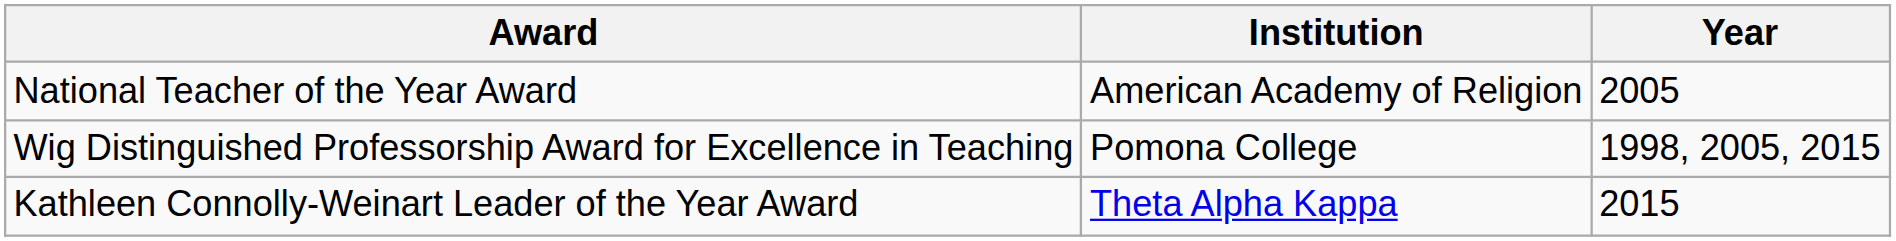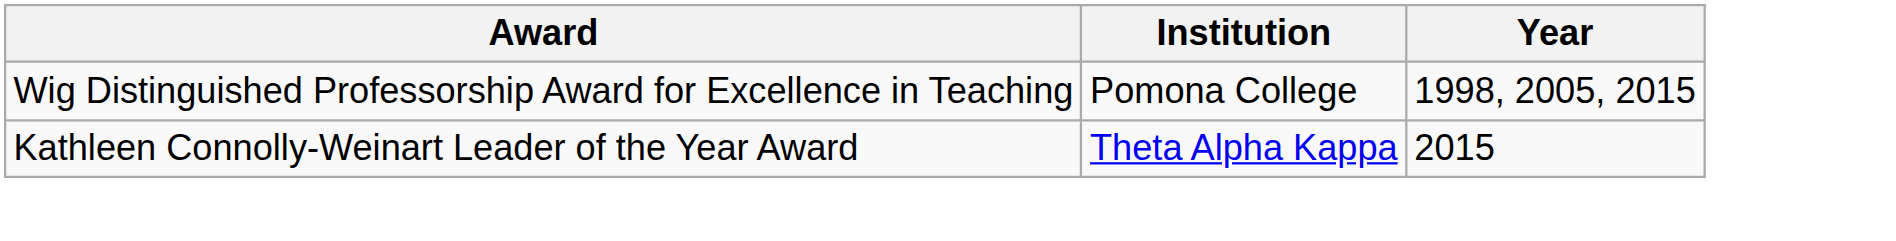- row: National Teacher of the Year Award | American Academy of Religion | 2005
